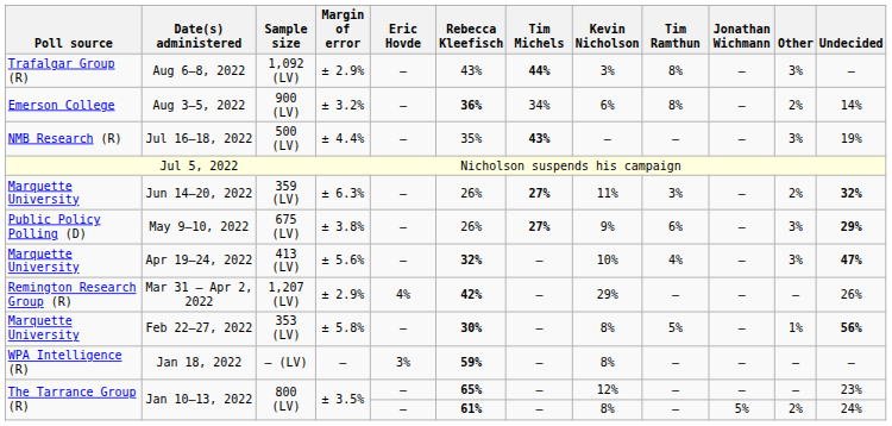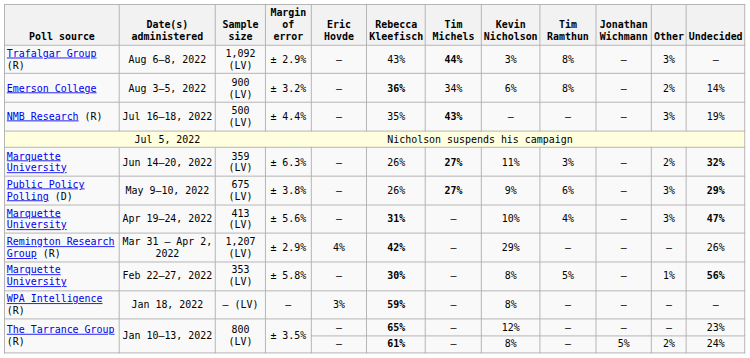Apr 19–24, 2022 | Rebecca Kleefisch: 32% -> 31%
